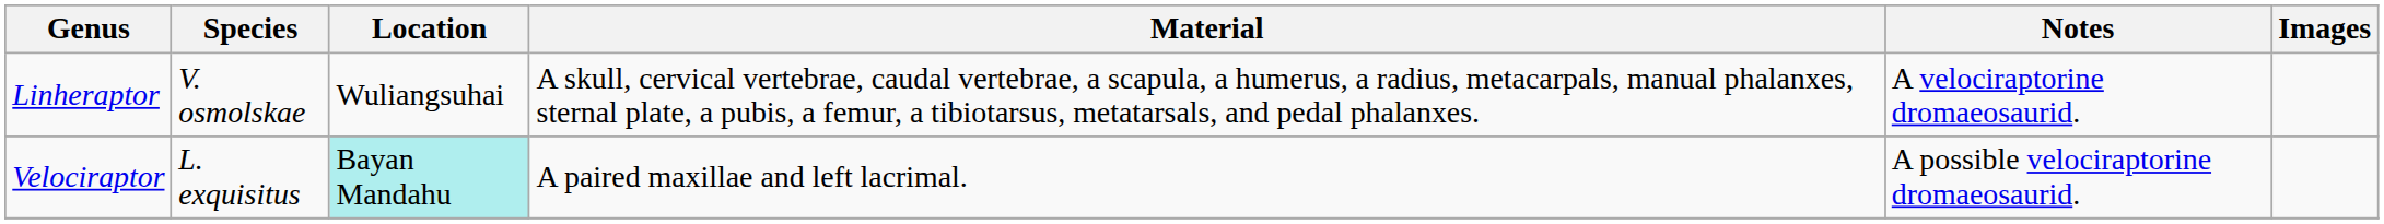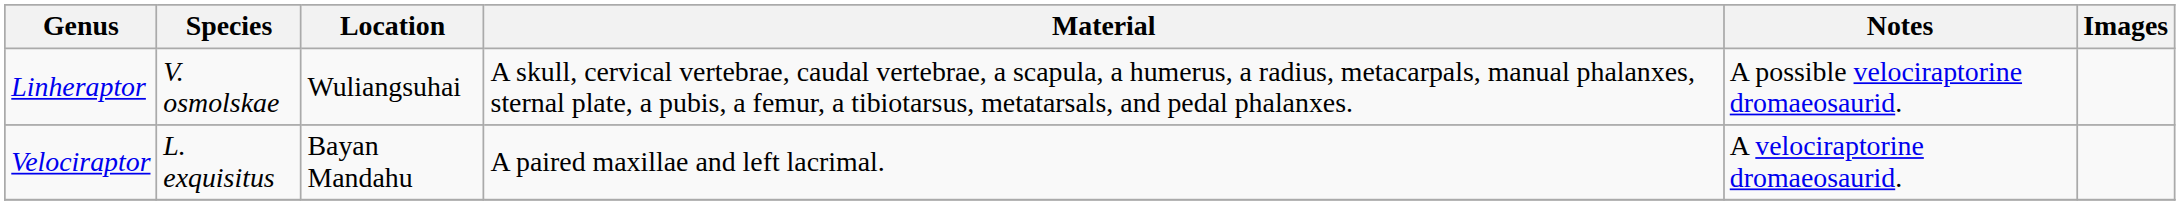Linheraptor | Notes: A velociraptorine dromaeosaurid. -> A possible velociraptorine dromaeosaurid.
Velociraptor | Location: paleturquoise background -> no background
Velociraptor | Notes: A possible velociraptorine dromaeosaurid. -> A velociraptorine dromaeosaurid.
